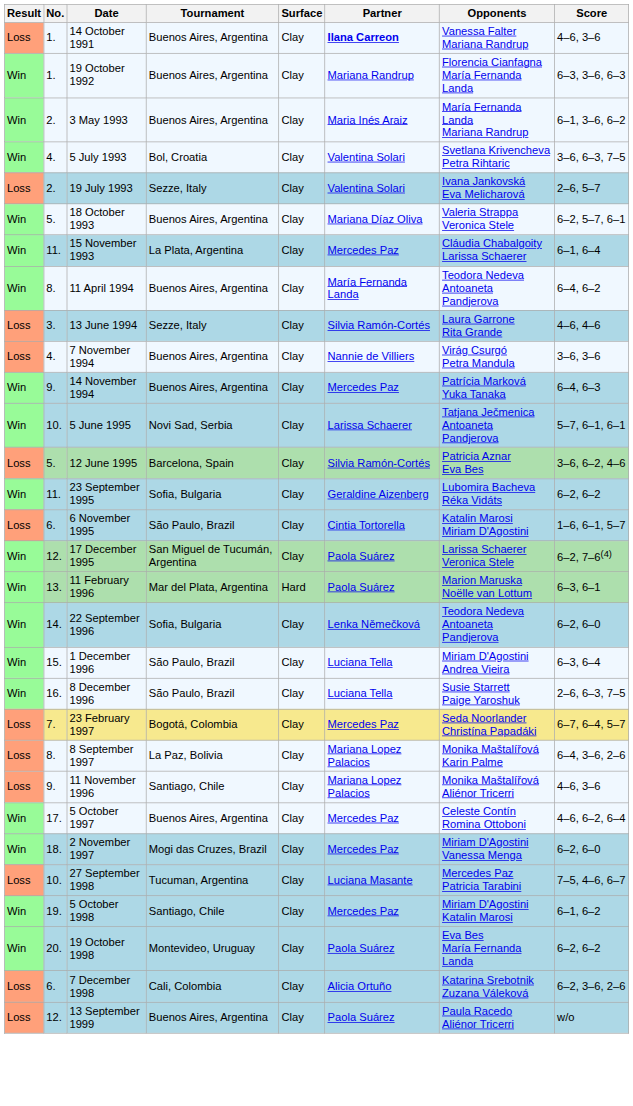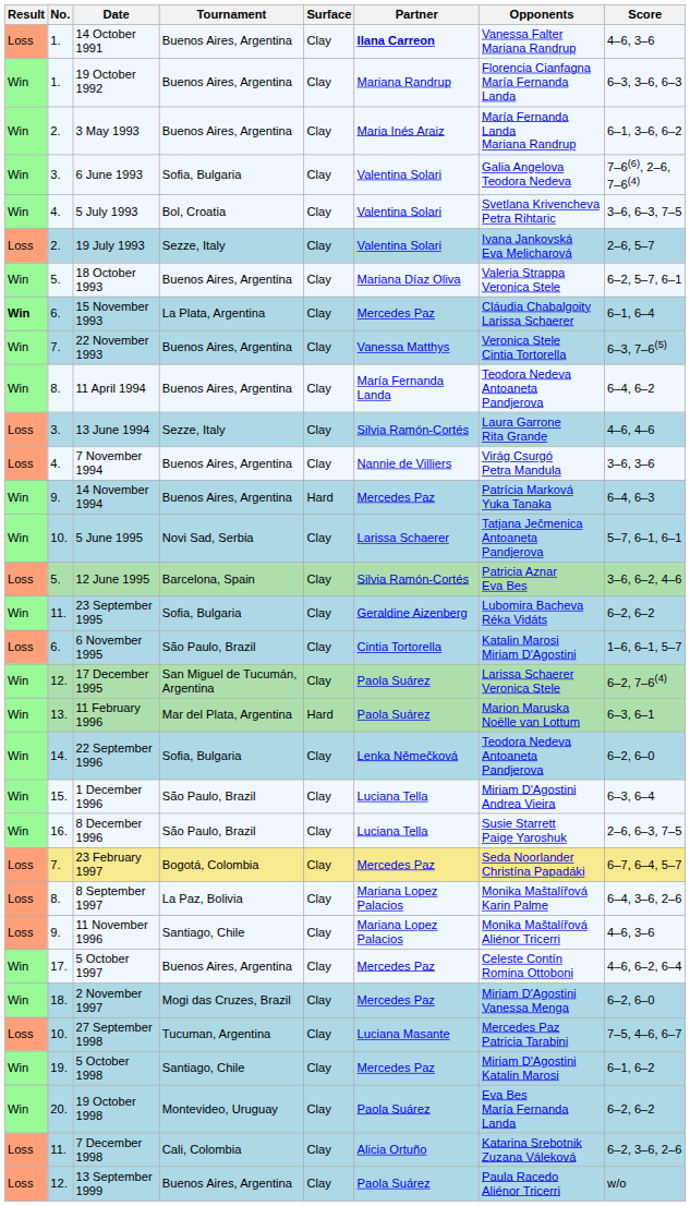+ row: Win | 3. | 6 June 1993 | Sofia, Bulgaria | Clay | Valentina Solari | Galia Angelova Teodora Nedeva | 7–6(6), 2–6, 7–6(4)
15 November 1993 | Result: normal -> bold
15 November 1993 | No.: 11. -> 6.
+ row: Win | 7. | 22 November 1993 | Buenos Aires, Argentina | Clay | Vanessa Matthys | Veronica Stele Cintia Tortorella | 6–3, 7–6(5)
14 November 1994 | Surface: Clay -> Hard
7 December 1998 | No.: 6. -> 11.
